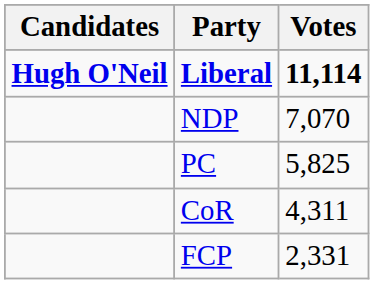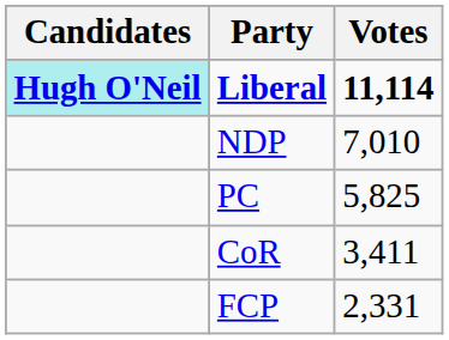Liberal | Candidates: no background -> paleturquoise background
NDP | Votes: 7,070 -> 7,010
CoR | Votes: 4,311 -> 3,411
